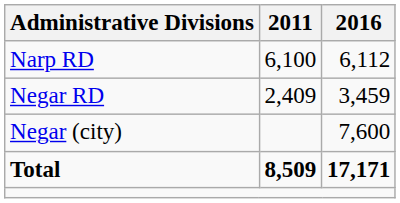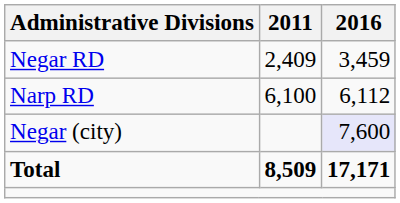rows swapped: Narp RD <-> Negar RD
Negar (city) | 2016: no background -> lavender background
